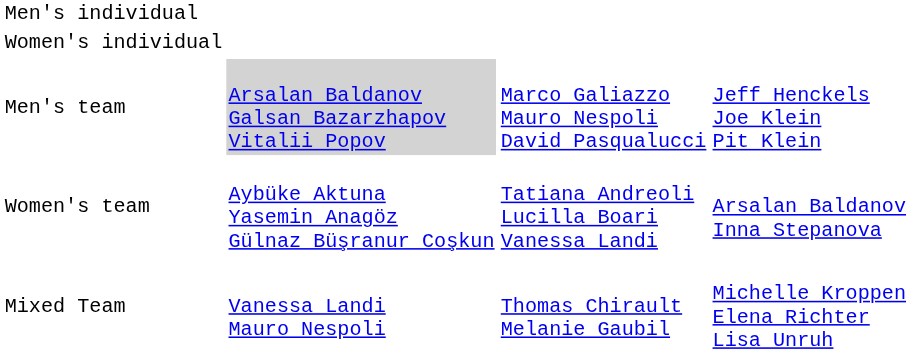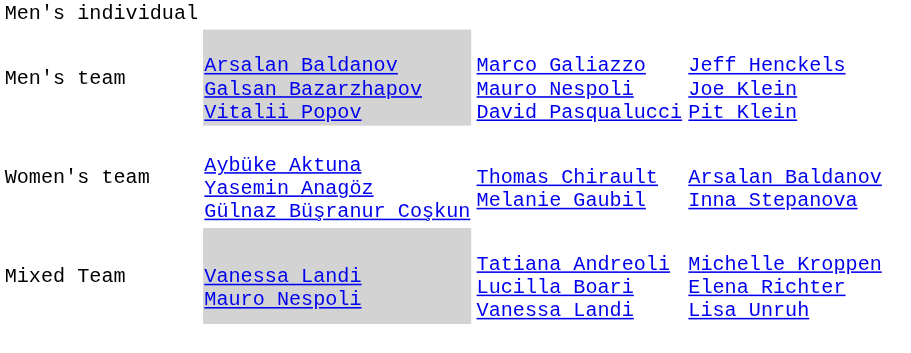- row: Women's individual
Women's team | column 3: Tatiana Andreoli Lucilla Boari Vanessa Landi -> Thomas Chirault Melanie Gaubil
Mixed Team | column 2: no background -> lightgrey background
Mixed Team | column 3: Thomas Chirault Melanie Gaubil -> Tatiana Andreoli Lucilla Boari Vanessa Landi
